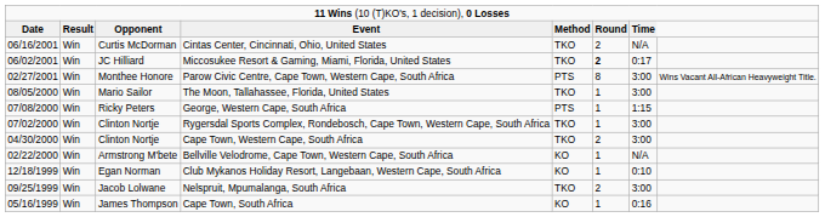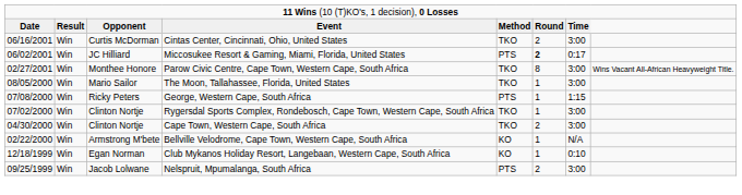Cintas Center, Cincinnati, Ohio, United States | column 7: N/A -> 3:00
Miccosukee Resort & Gaming, Miami, Florida, United States | column 5: TKO -> PTS
Parow Civic Centre, Cape Town, Western Cape, South Africa | column 5: PTS -> TKO
Nelspruit, Mpumalanga, South Africa | column 5: TKO -> PTS
- row: 05/16/1999 | Win | James Thompson | Cape Town, South Africa | KO | 1 | 0:16
